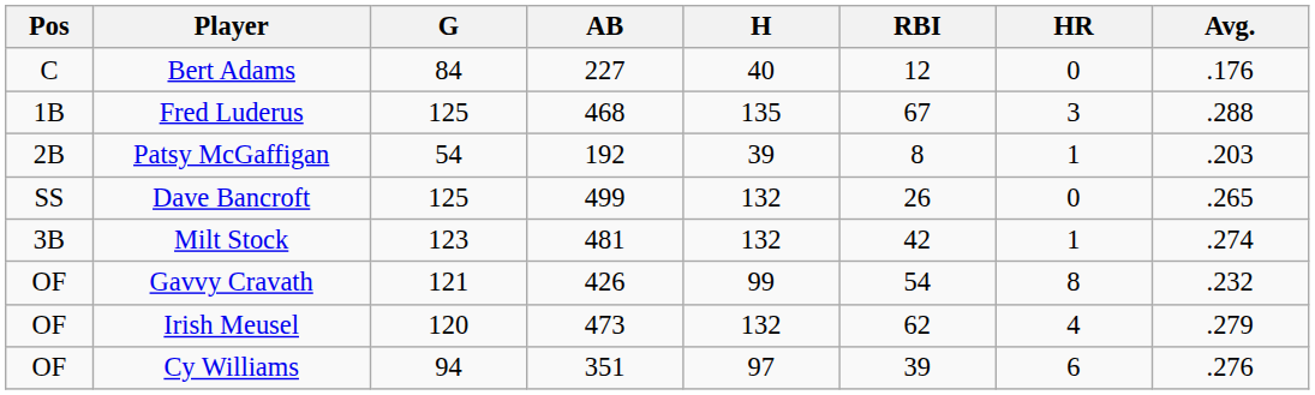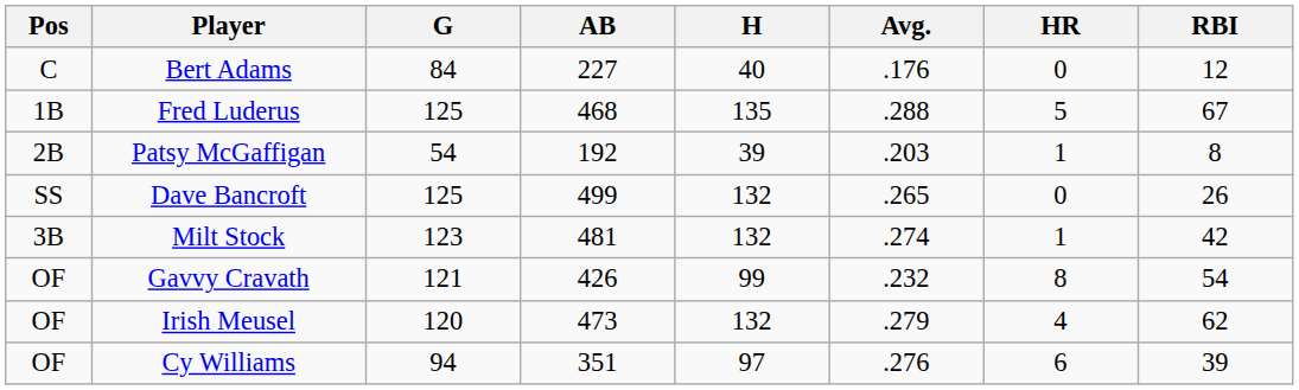columns swapped: Avg. <-> RBI
Fred Luderus | HR: 3 -> 5
